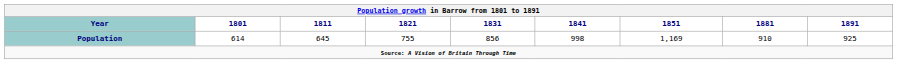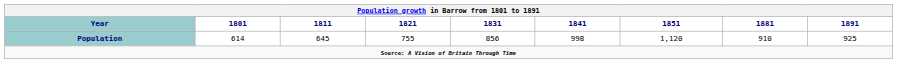Population | 1851: 1,169 -> 1,120
